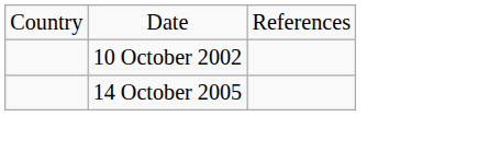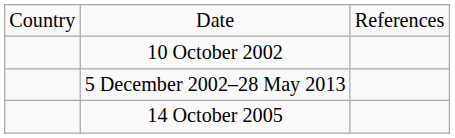+ row: 5 December 2002–28 May 2013
